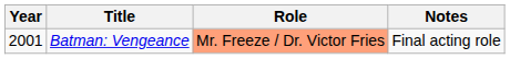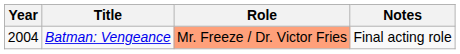Batman: Vengeance | Year: 2001 -> 2004
